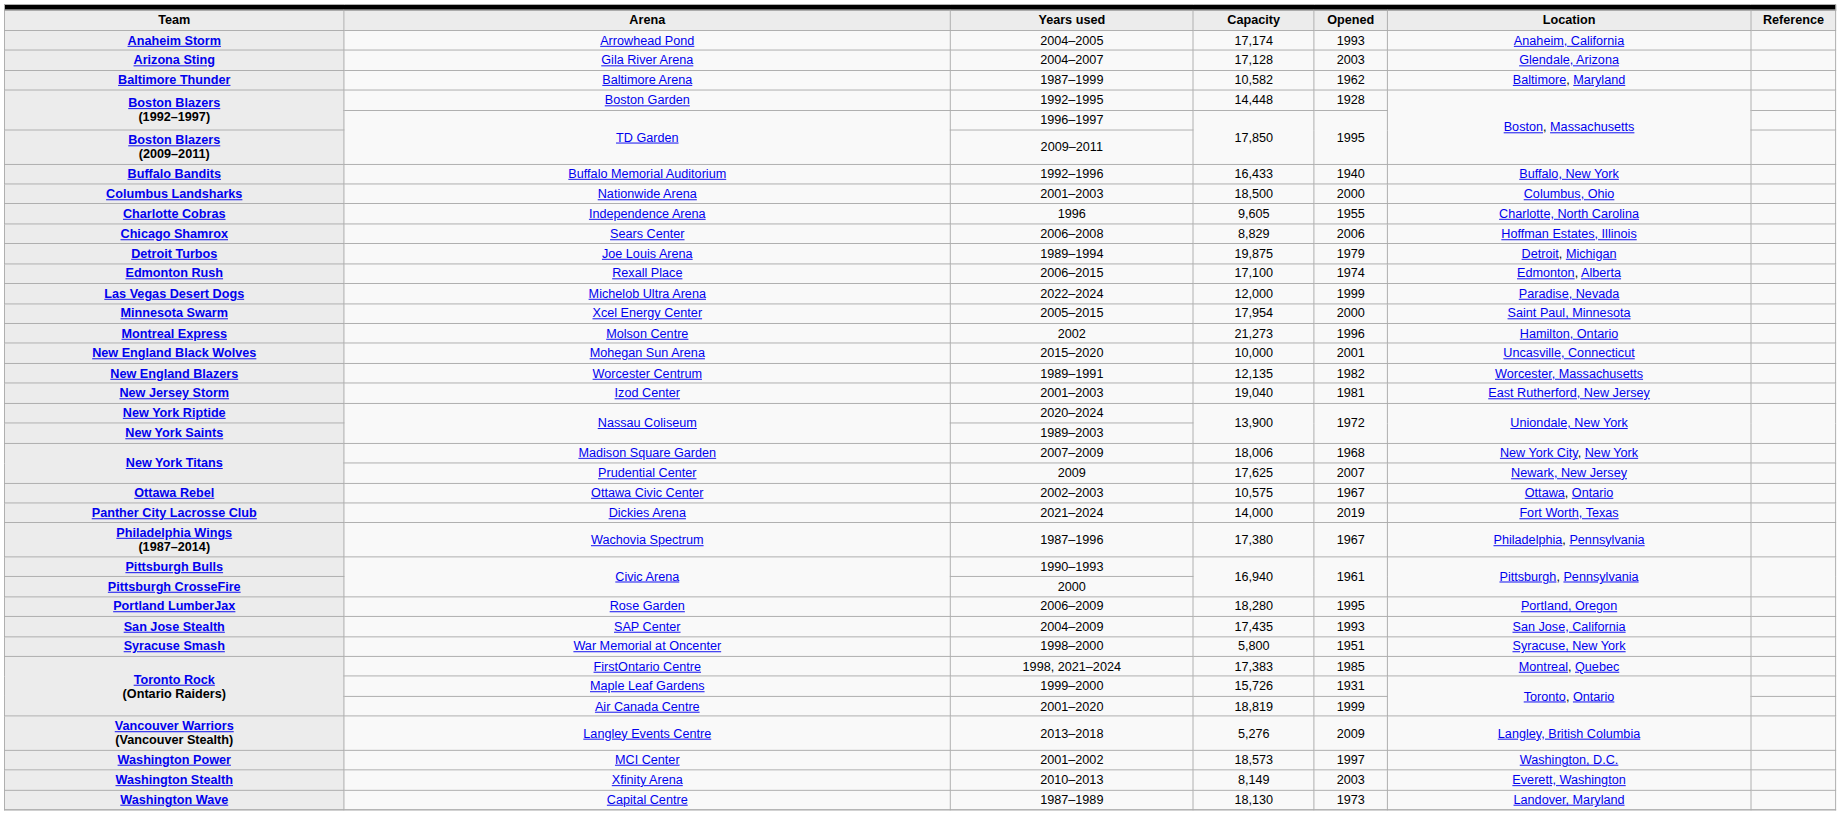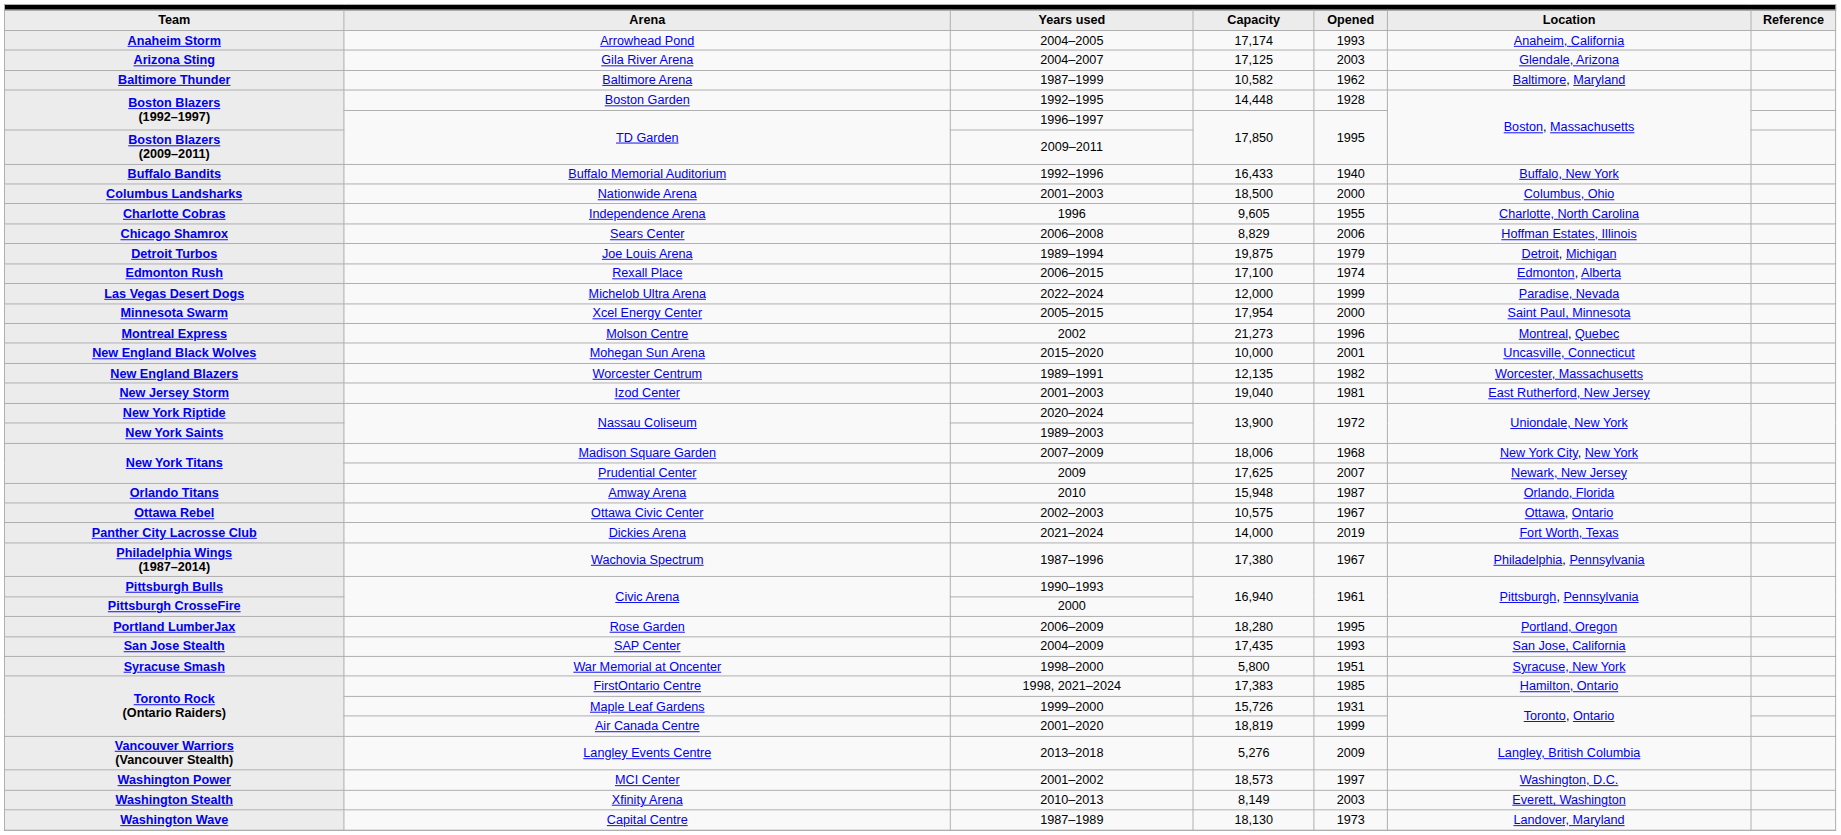Gila River Arena | column 4: 17,128 -> 17,125
Molson Centre | column 6: Hamilton, Ontario -> Montreal, Quebec
+ row: Orlando Titans | Amway Arena | 2010 | 15,948 | 1987 | Orlando, Florida
FirstOntario Centre | column 6: Montreal, Quebec -> Hamilton, Ontario
